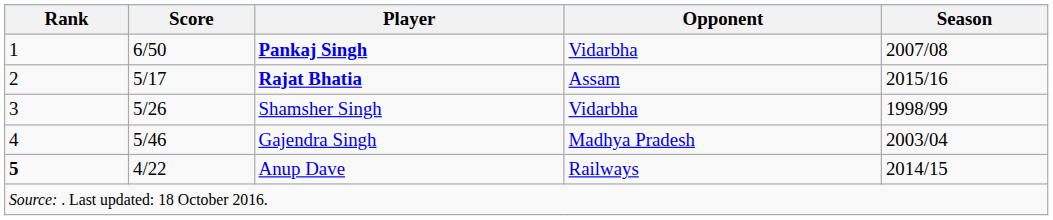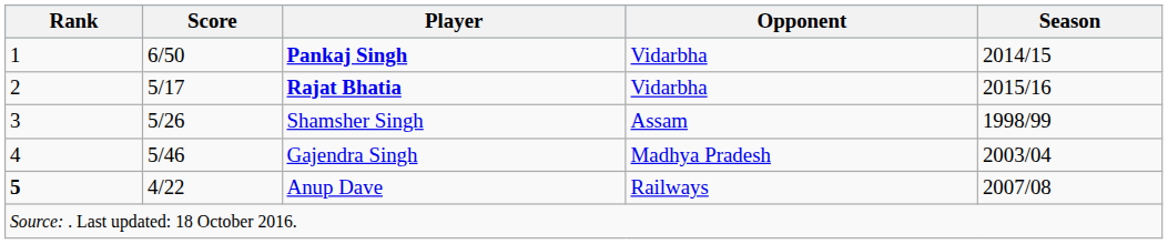Pankaj Singh | Season: 2007/08 -> 2014/15
Rajat Bhatia | Opponent: Assam -> Vidarbha
Shamsher Singh | Opponent: Vidarbha -> Assam
Anup Dave | Season: 2014/15 -> 2007/08
